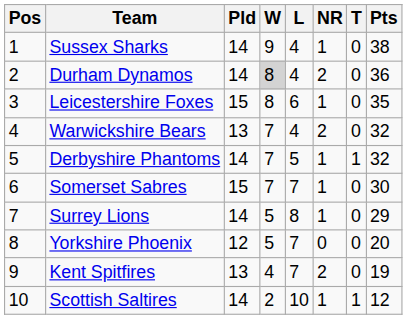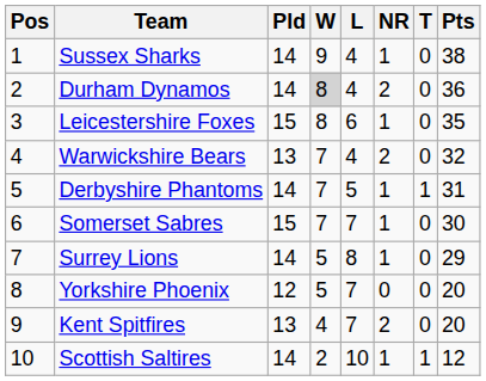Derbyshire Phantoms | Pts: 32 -> 31
Kent Spitfires | Pts: 19 -> 20
